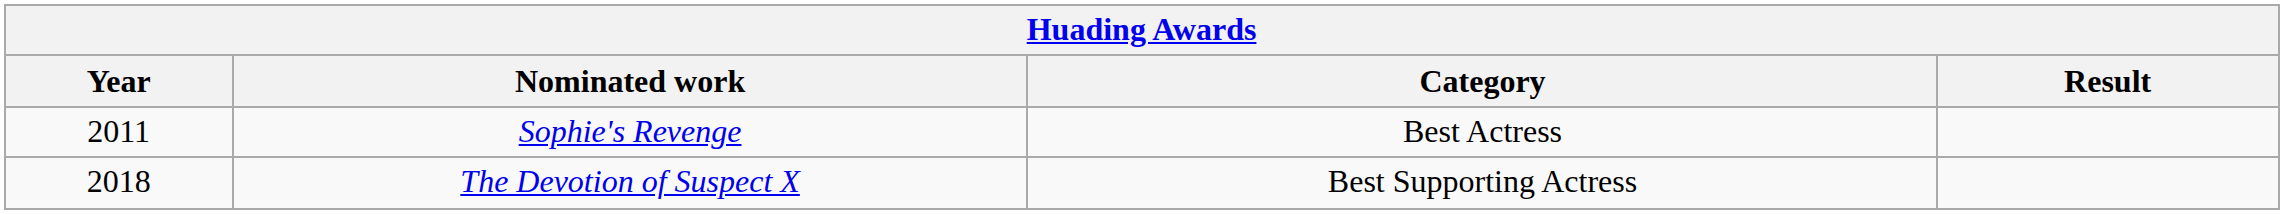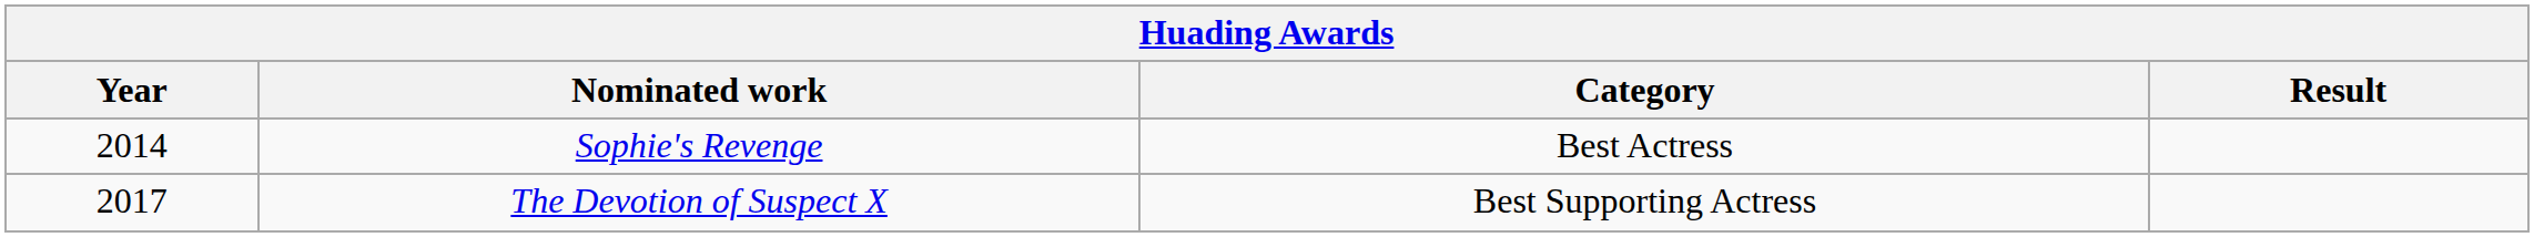Sophie's Revenge | Year: 2011 -> 2014
The Devotion of Suspect X | Year: 2018 -> 2017
